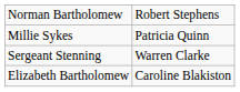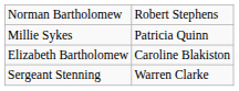rows swapped: Sergeant Stenning <-> Elizabeth Bartholomew
